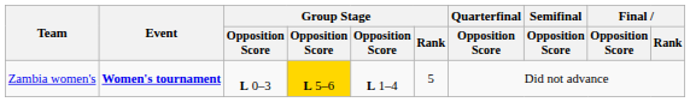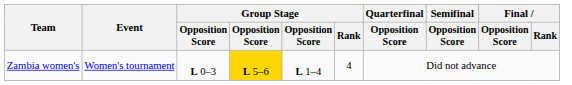Zambia women's | Event: bold -> normal
Zambia women's | Group Stage / Rank: 5 -> 4
